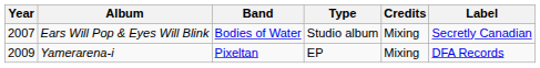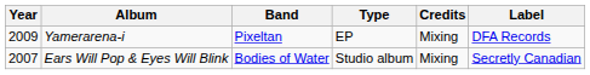rows swapped: Ears Will Pop & Eyes Will Blink <-> Yamerarena-i
